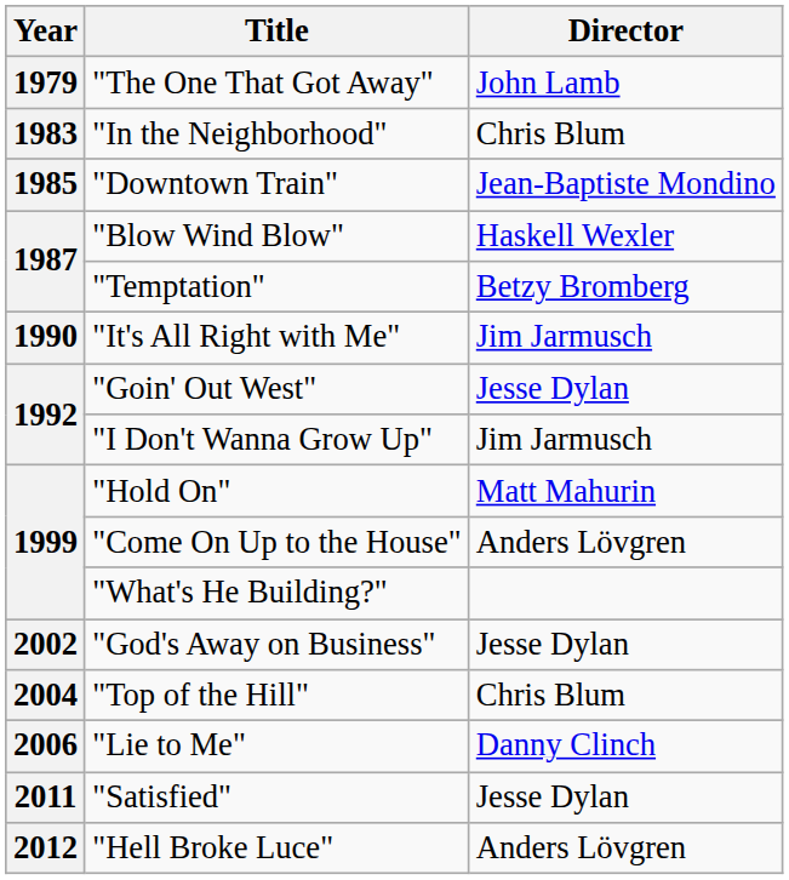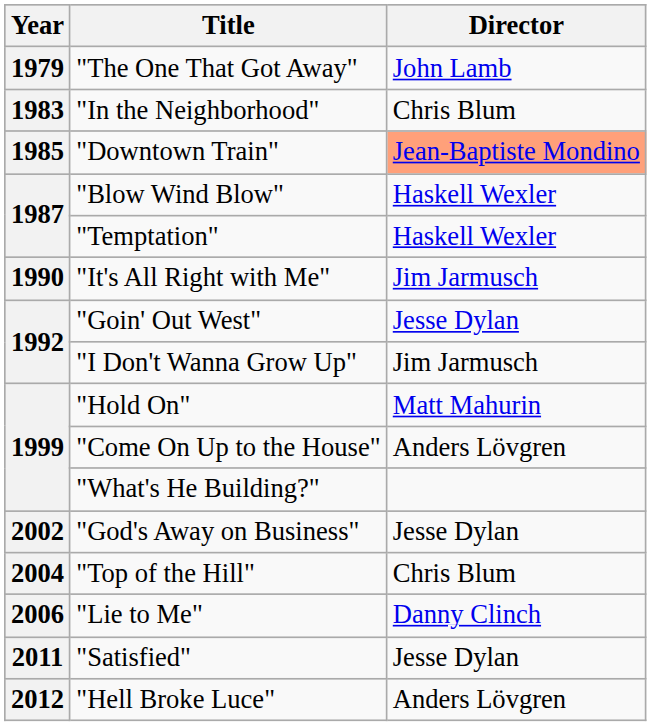"Downtown Train" | Director: no background -> lightsalmon background
"Temptation" | Director: Betzy Bromberg -> Haskell Wexler
